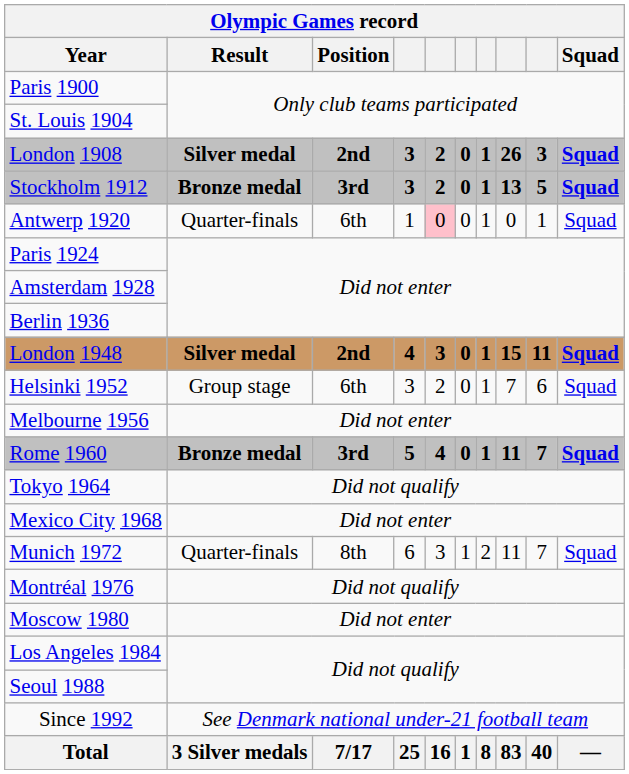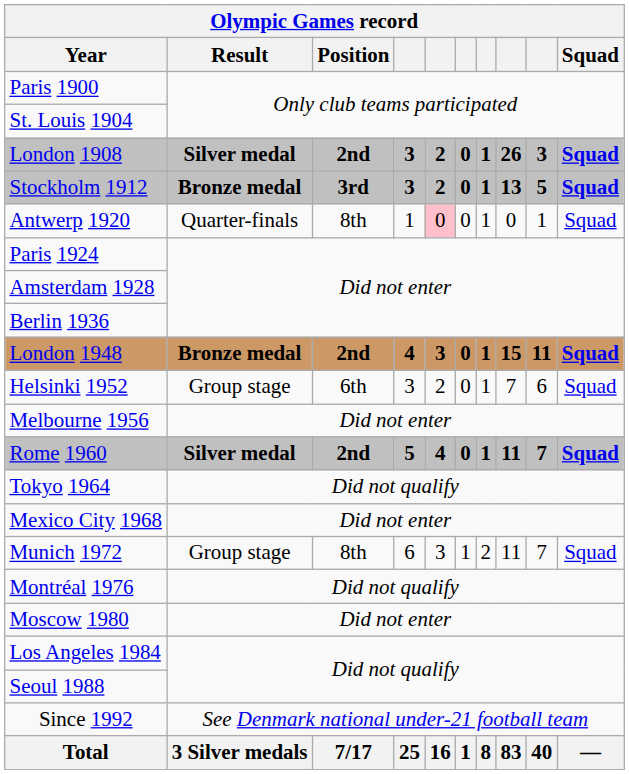Antwerp 1920 | Position: 6th -> 8th
London 1948 | Result: Silver medal -> Bronze medal
Rome 1960 | Result: Bronze medal -> Silver medal
Rome 1960 | Position: 3rd -> 2nd
Munich 1972 | Result: Quarter-finals -> Group stage
